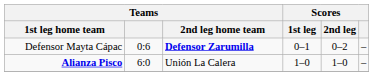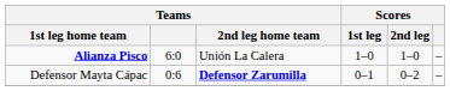rows swapped: Alianza Pisco <-> Defensor Mayta Cápac
